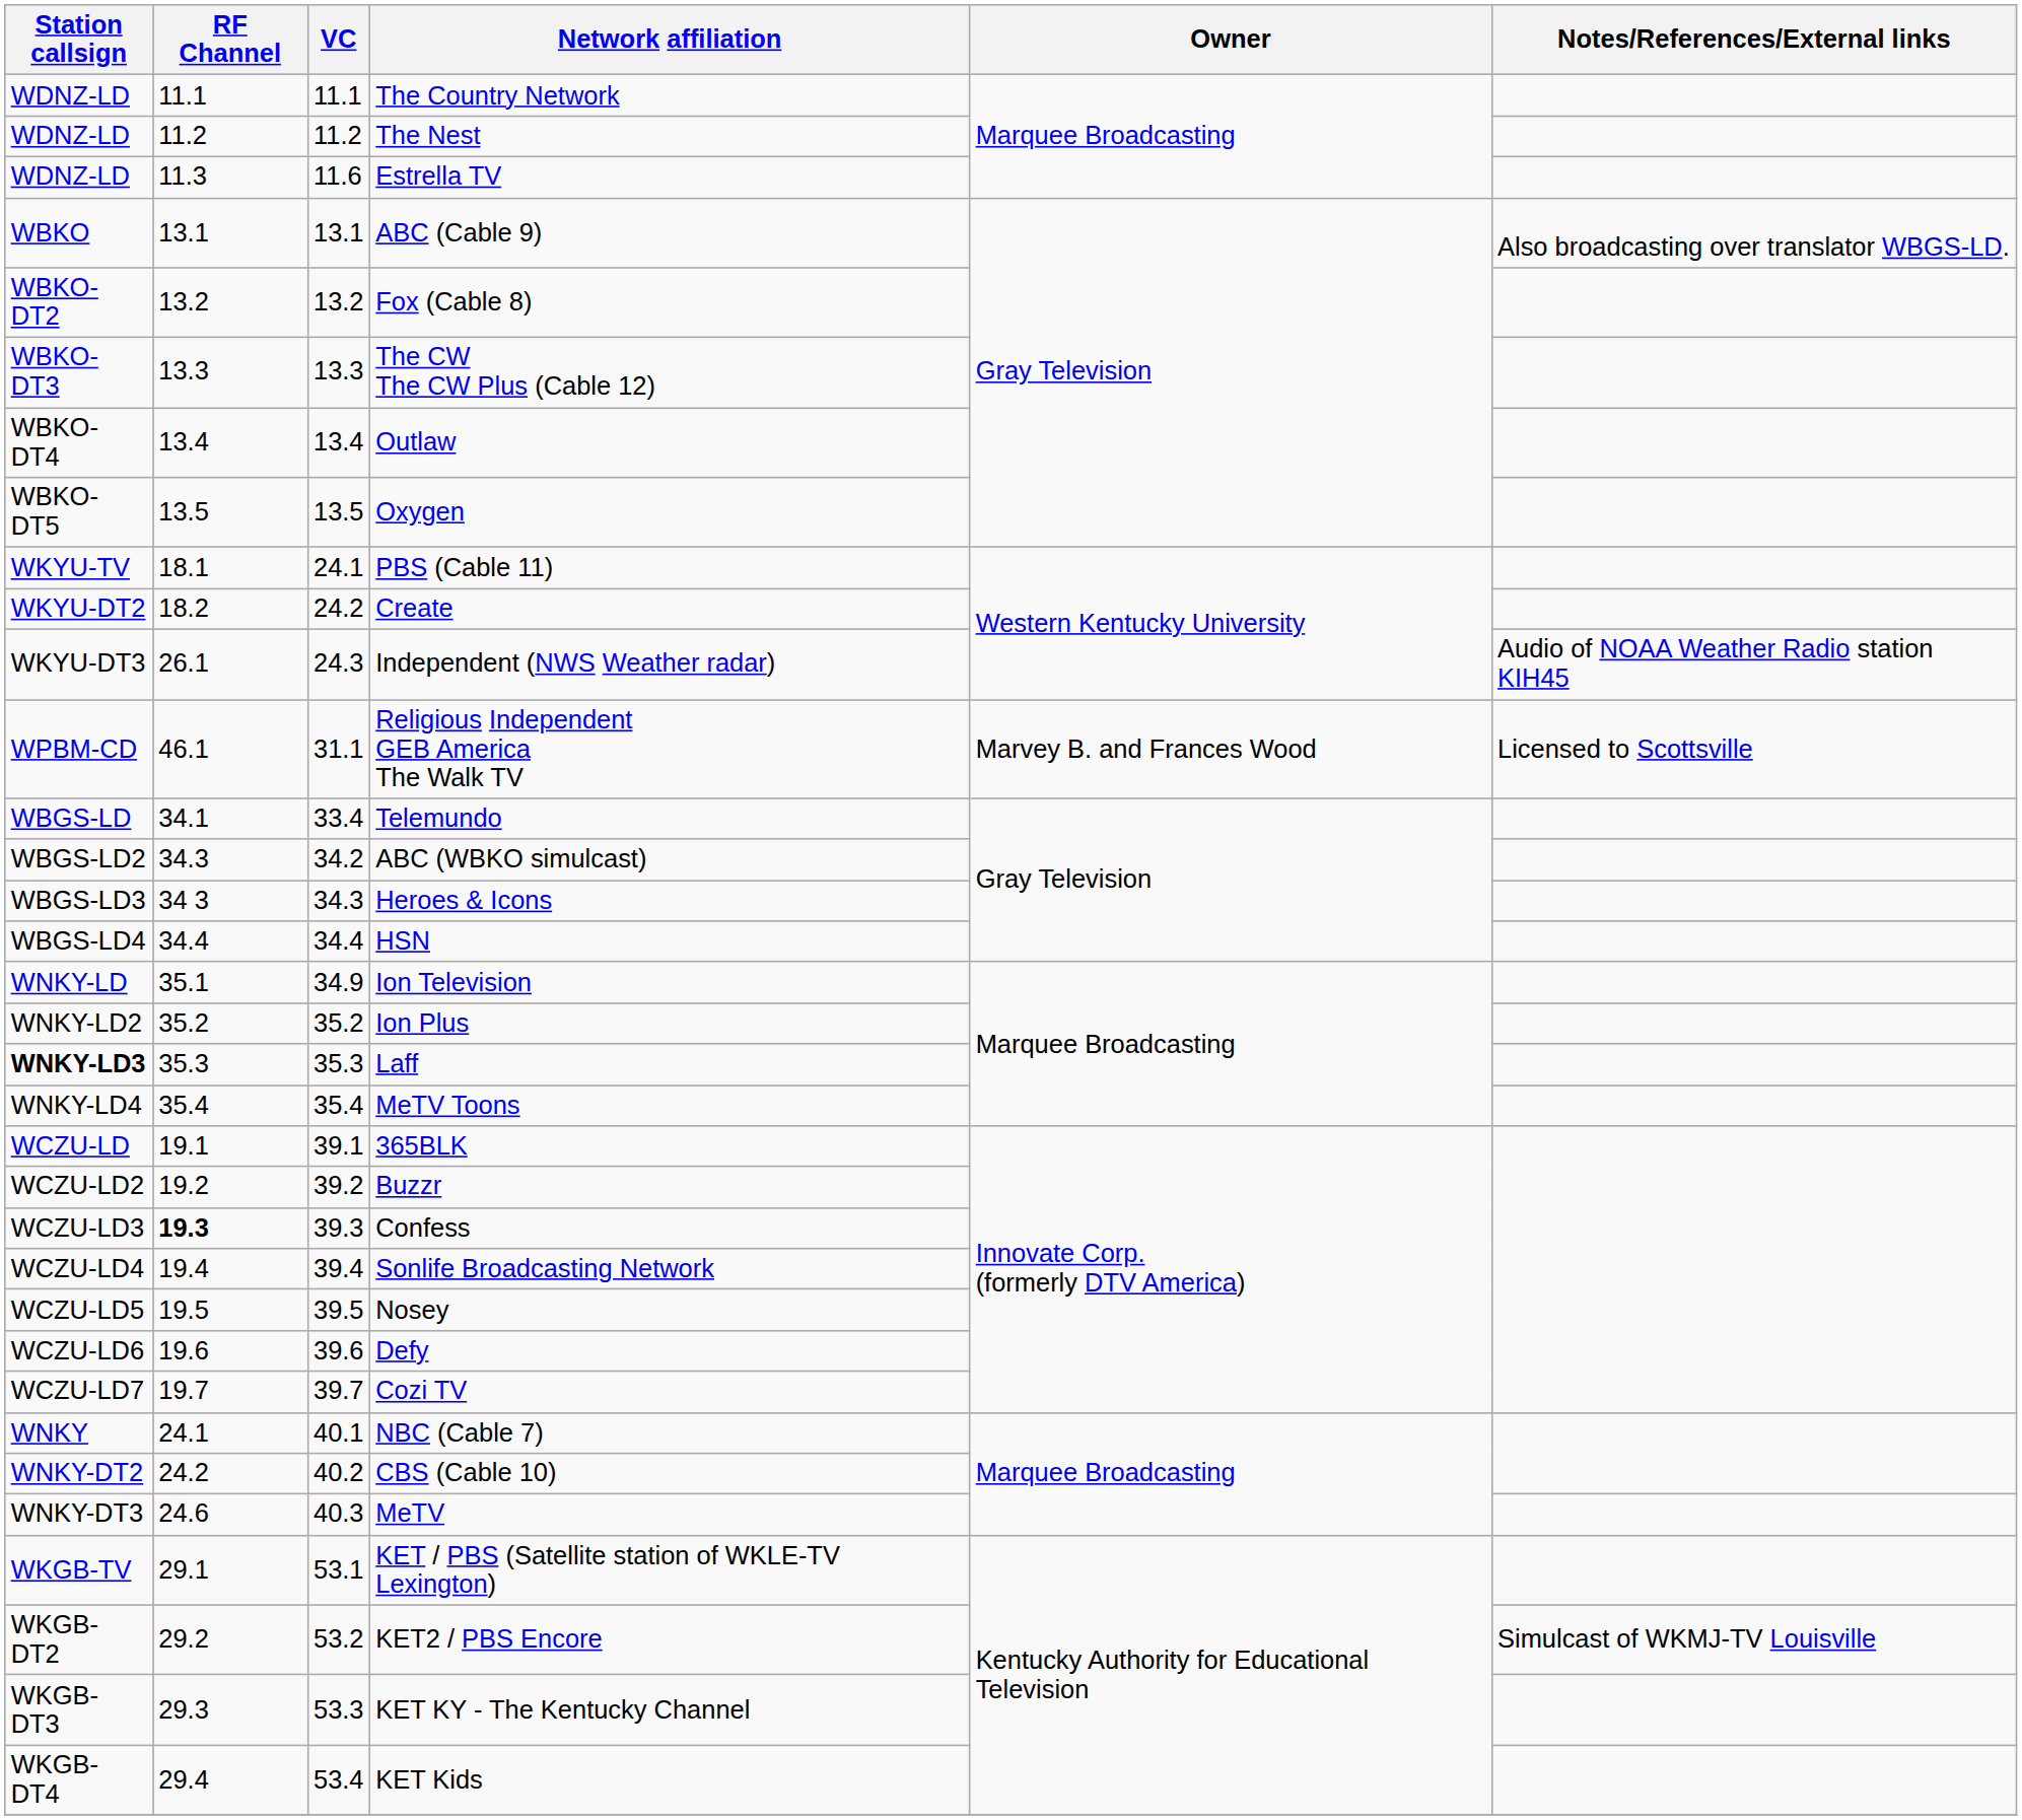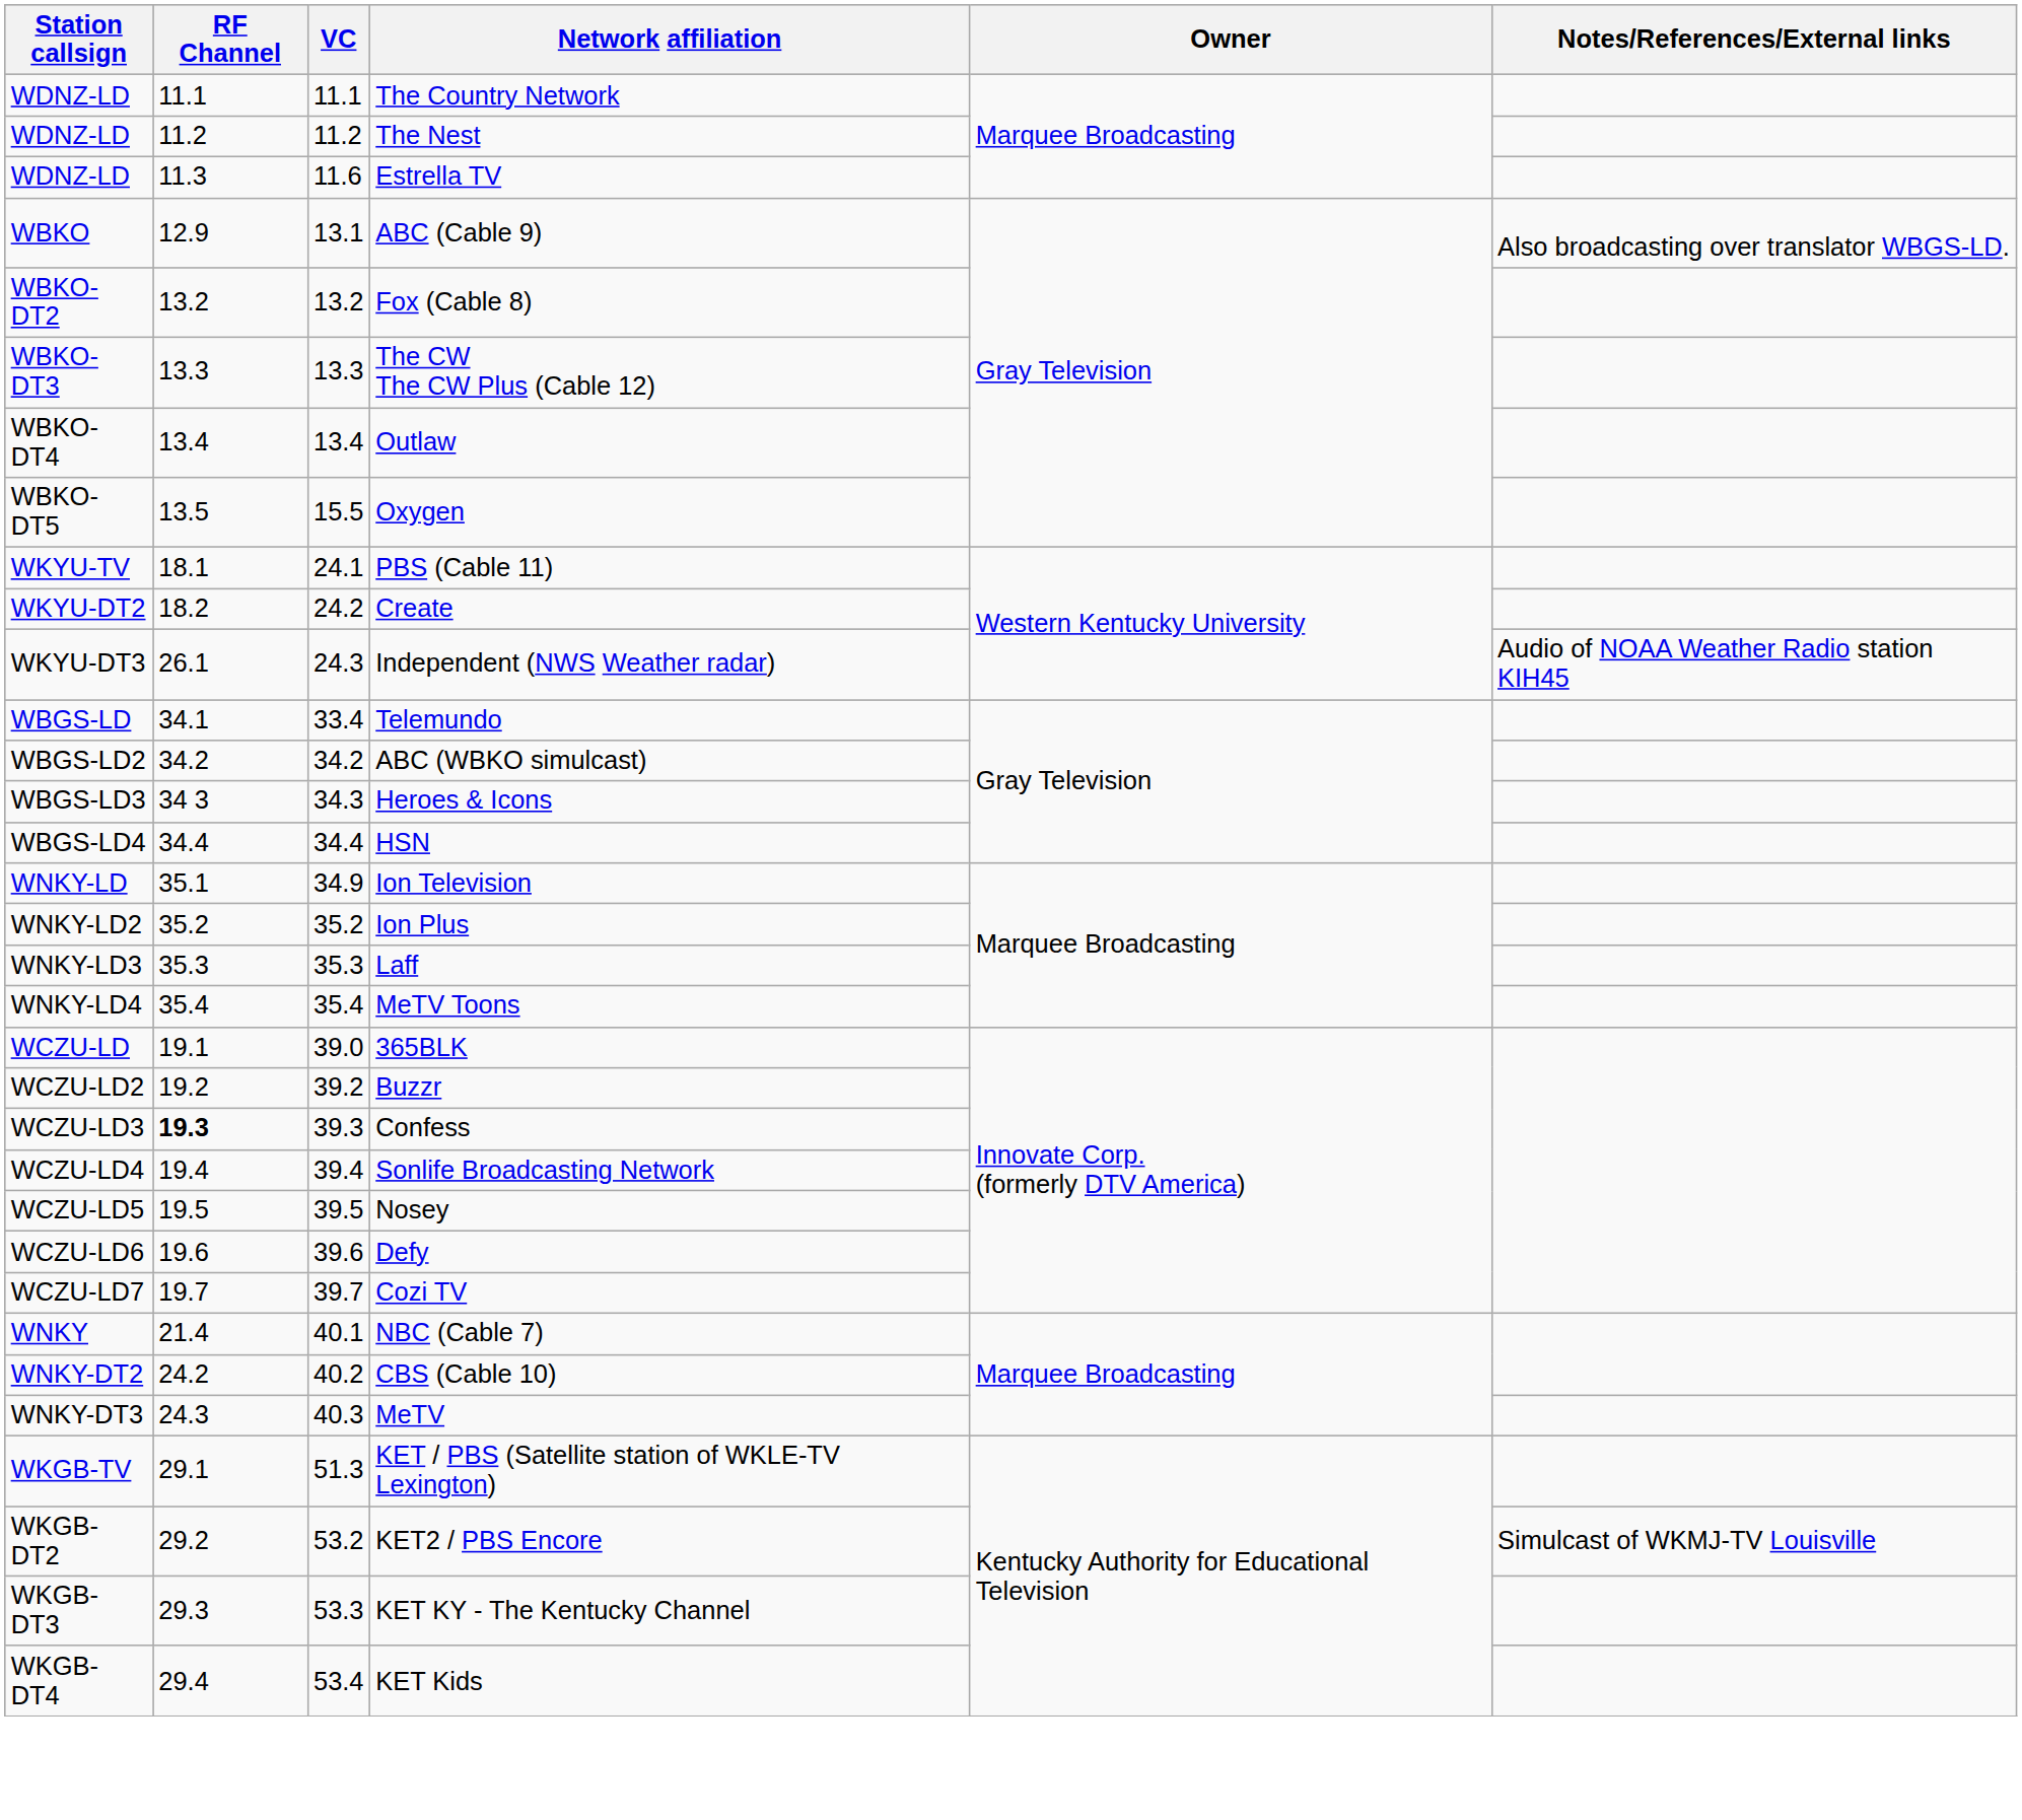ABC (Cable 9) | RF Channel: 13.1 -> 12.9
Oxygen | VC: 13.5 -> 15.5
- row: WPBM-CD | 46.1 | 31.1 | Religious Independent GEB America The Walk TV | Marvey B. and Frances Wood | Licensed to Scottsville
ABC (WBKO simulcast) | RF Channel: 34.3 -> 34.2
Laff | Station callsign: bold -> normal
365BLK | VC: 39.1 -> 39.0
NBC (Cable 7) | RF Channel: 24.1 -> 21.4
MeTV | RF Channel: 24.6 -> 24.3
KET / PBS (Satellite station of WKLE-TV Lexington) | VC: 53.1 -> 51.3
